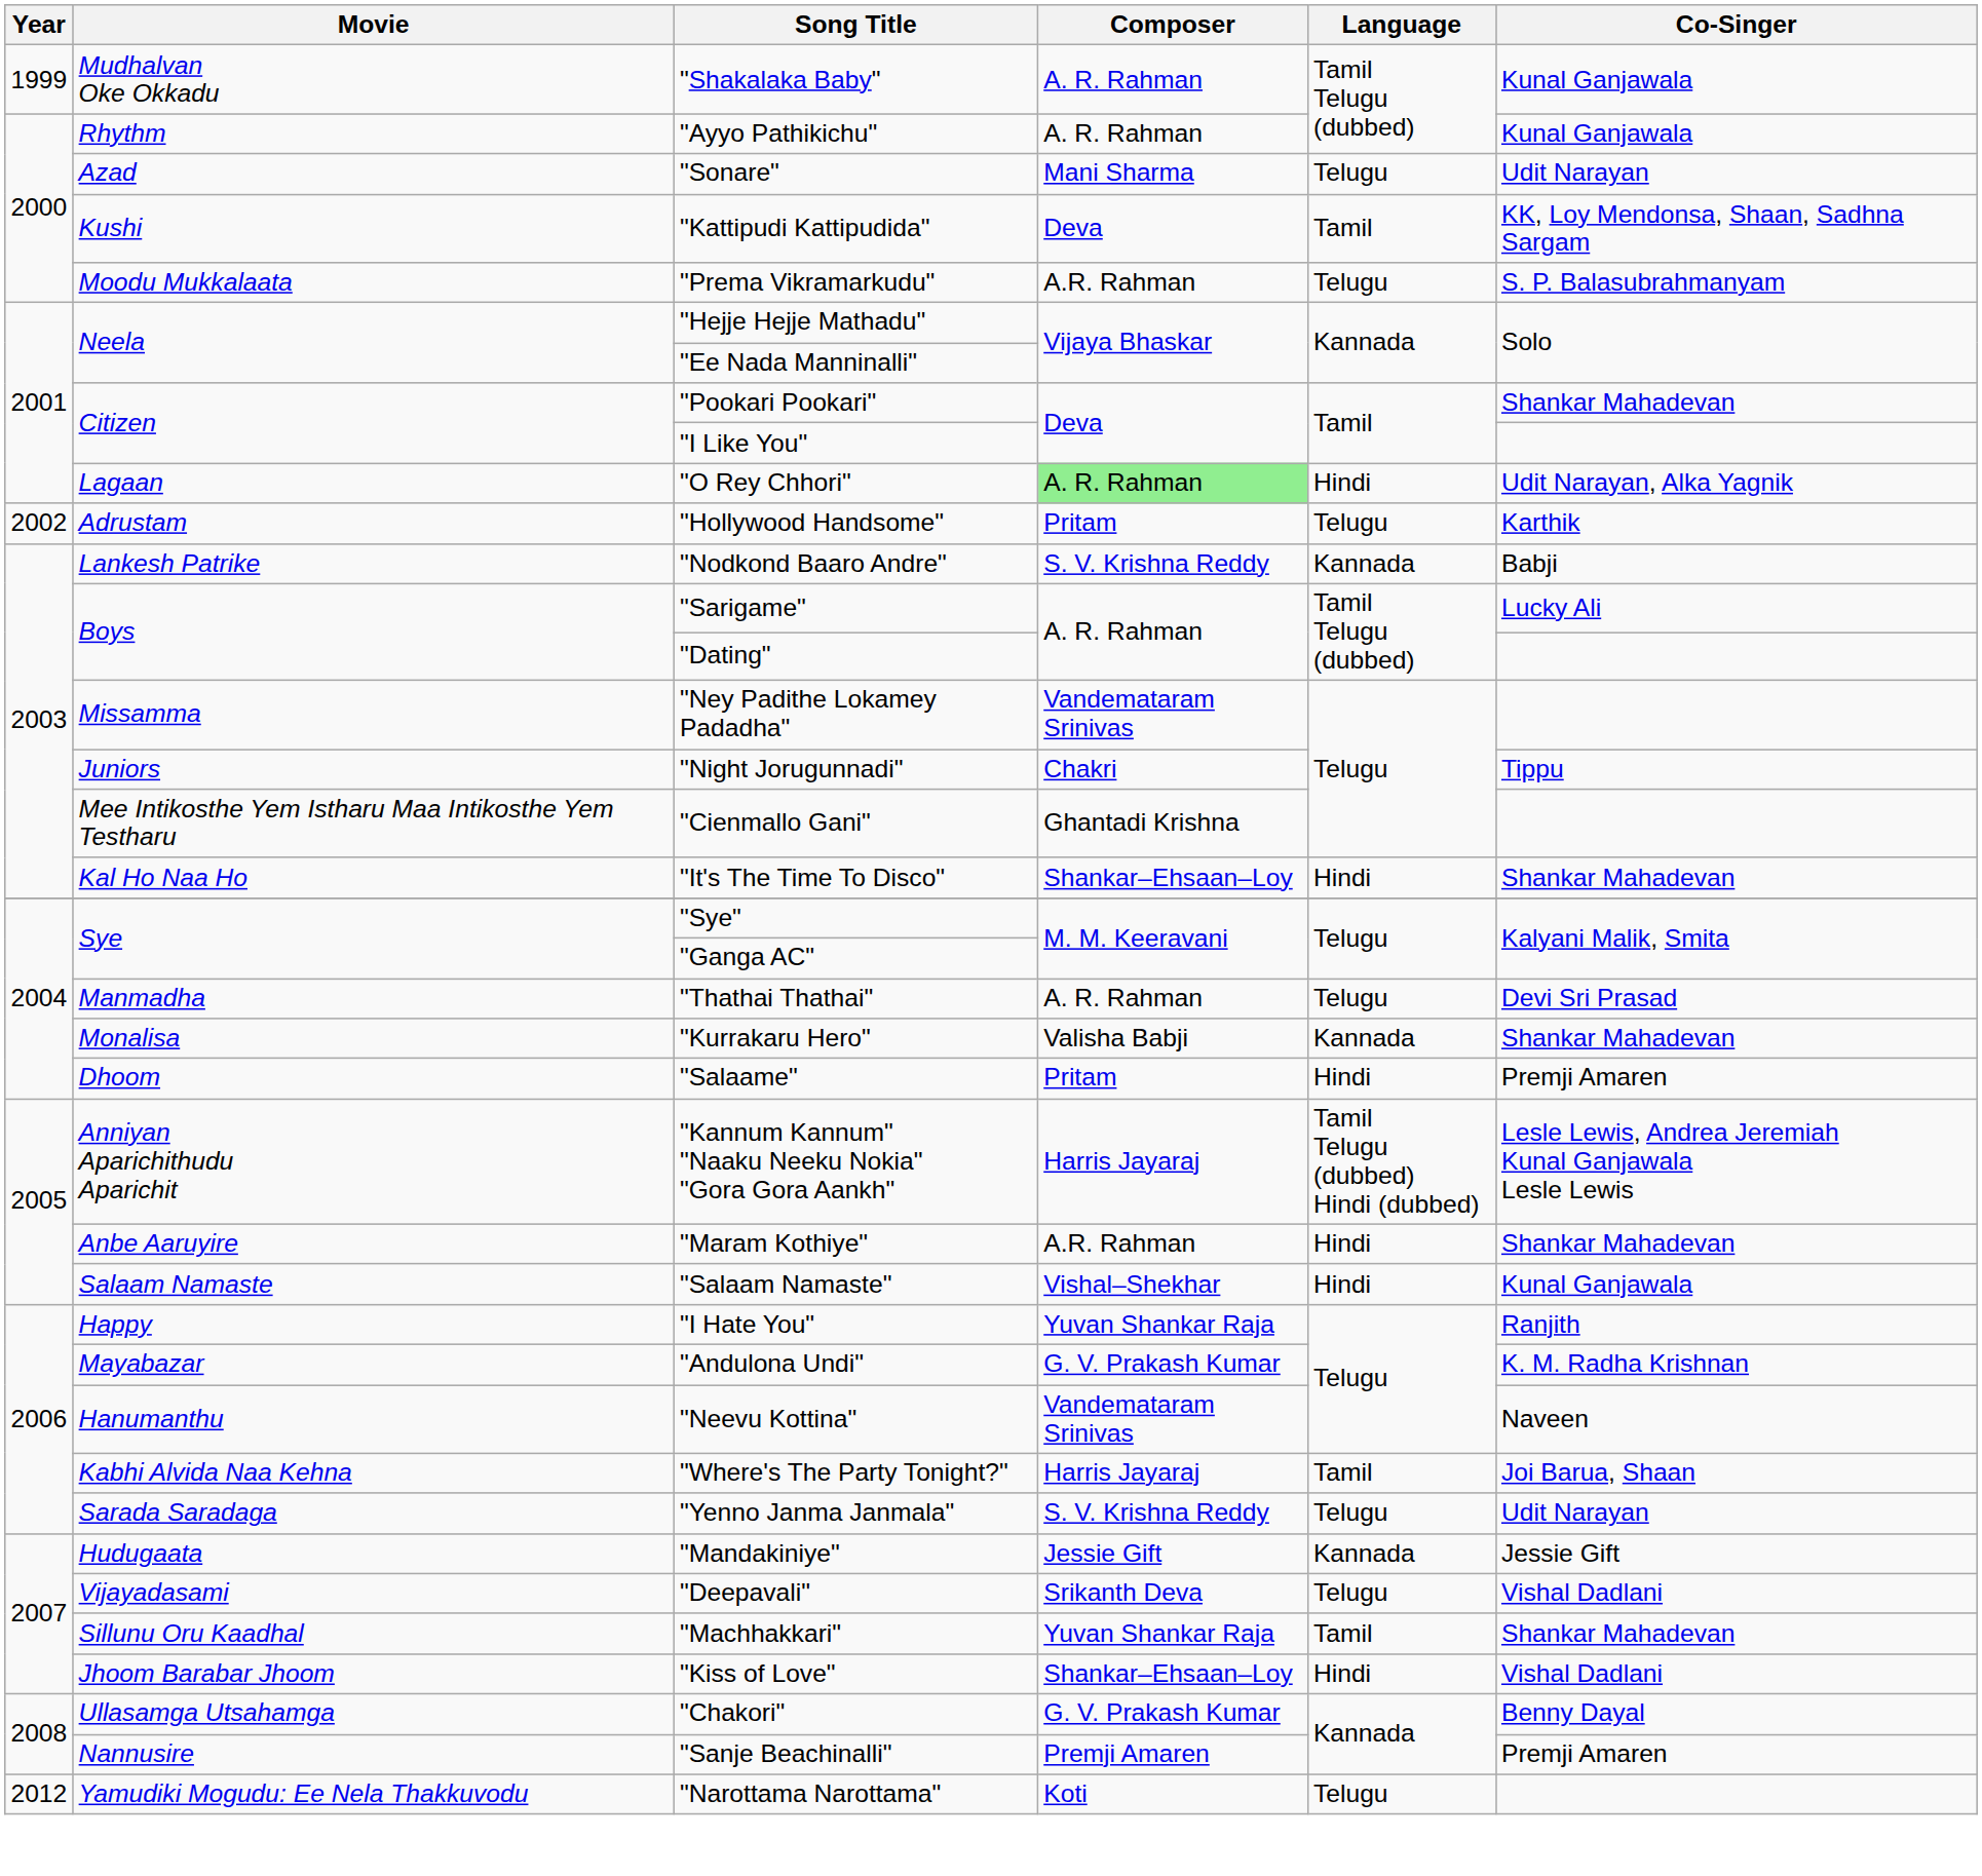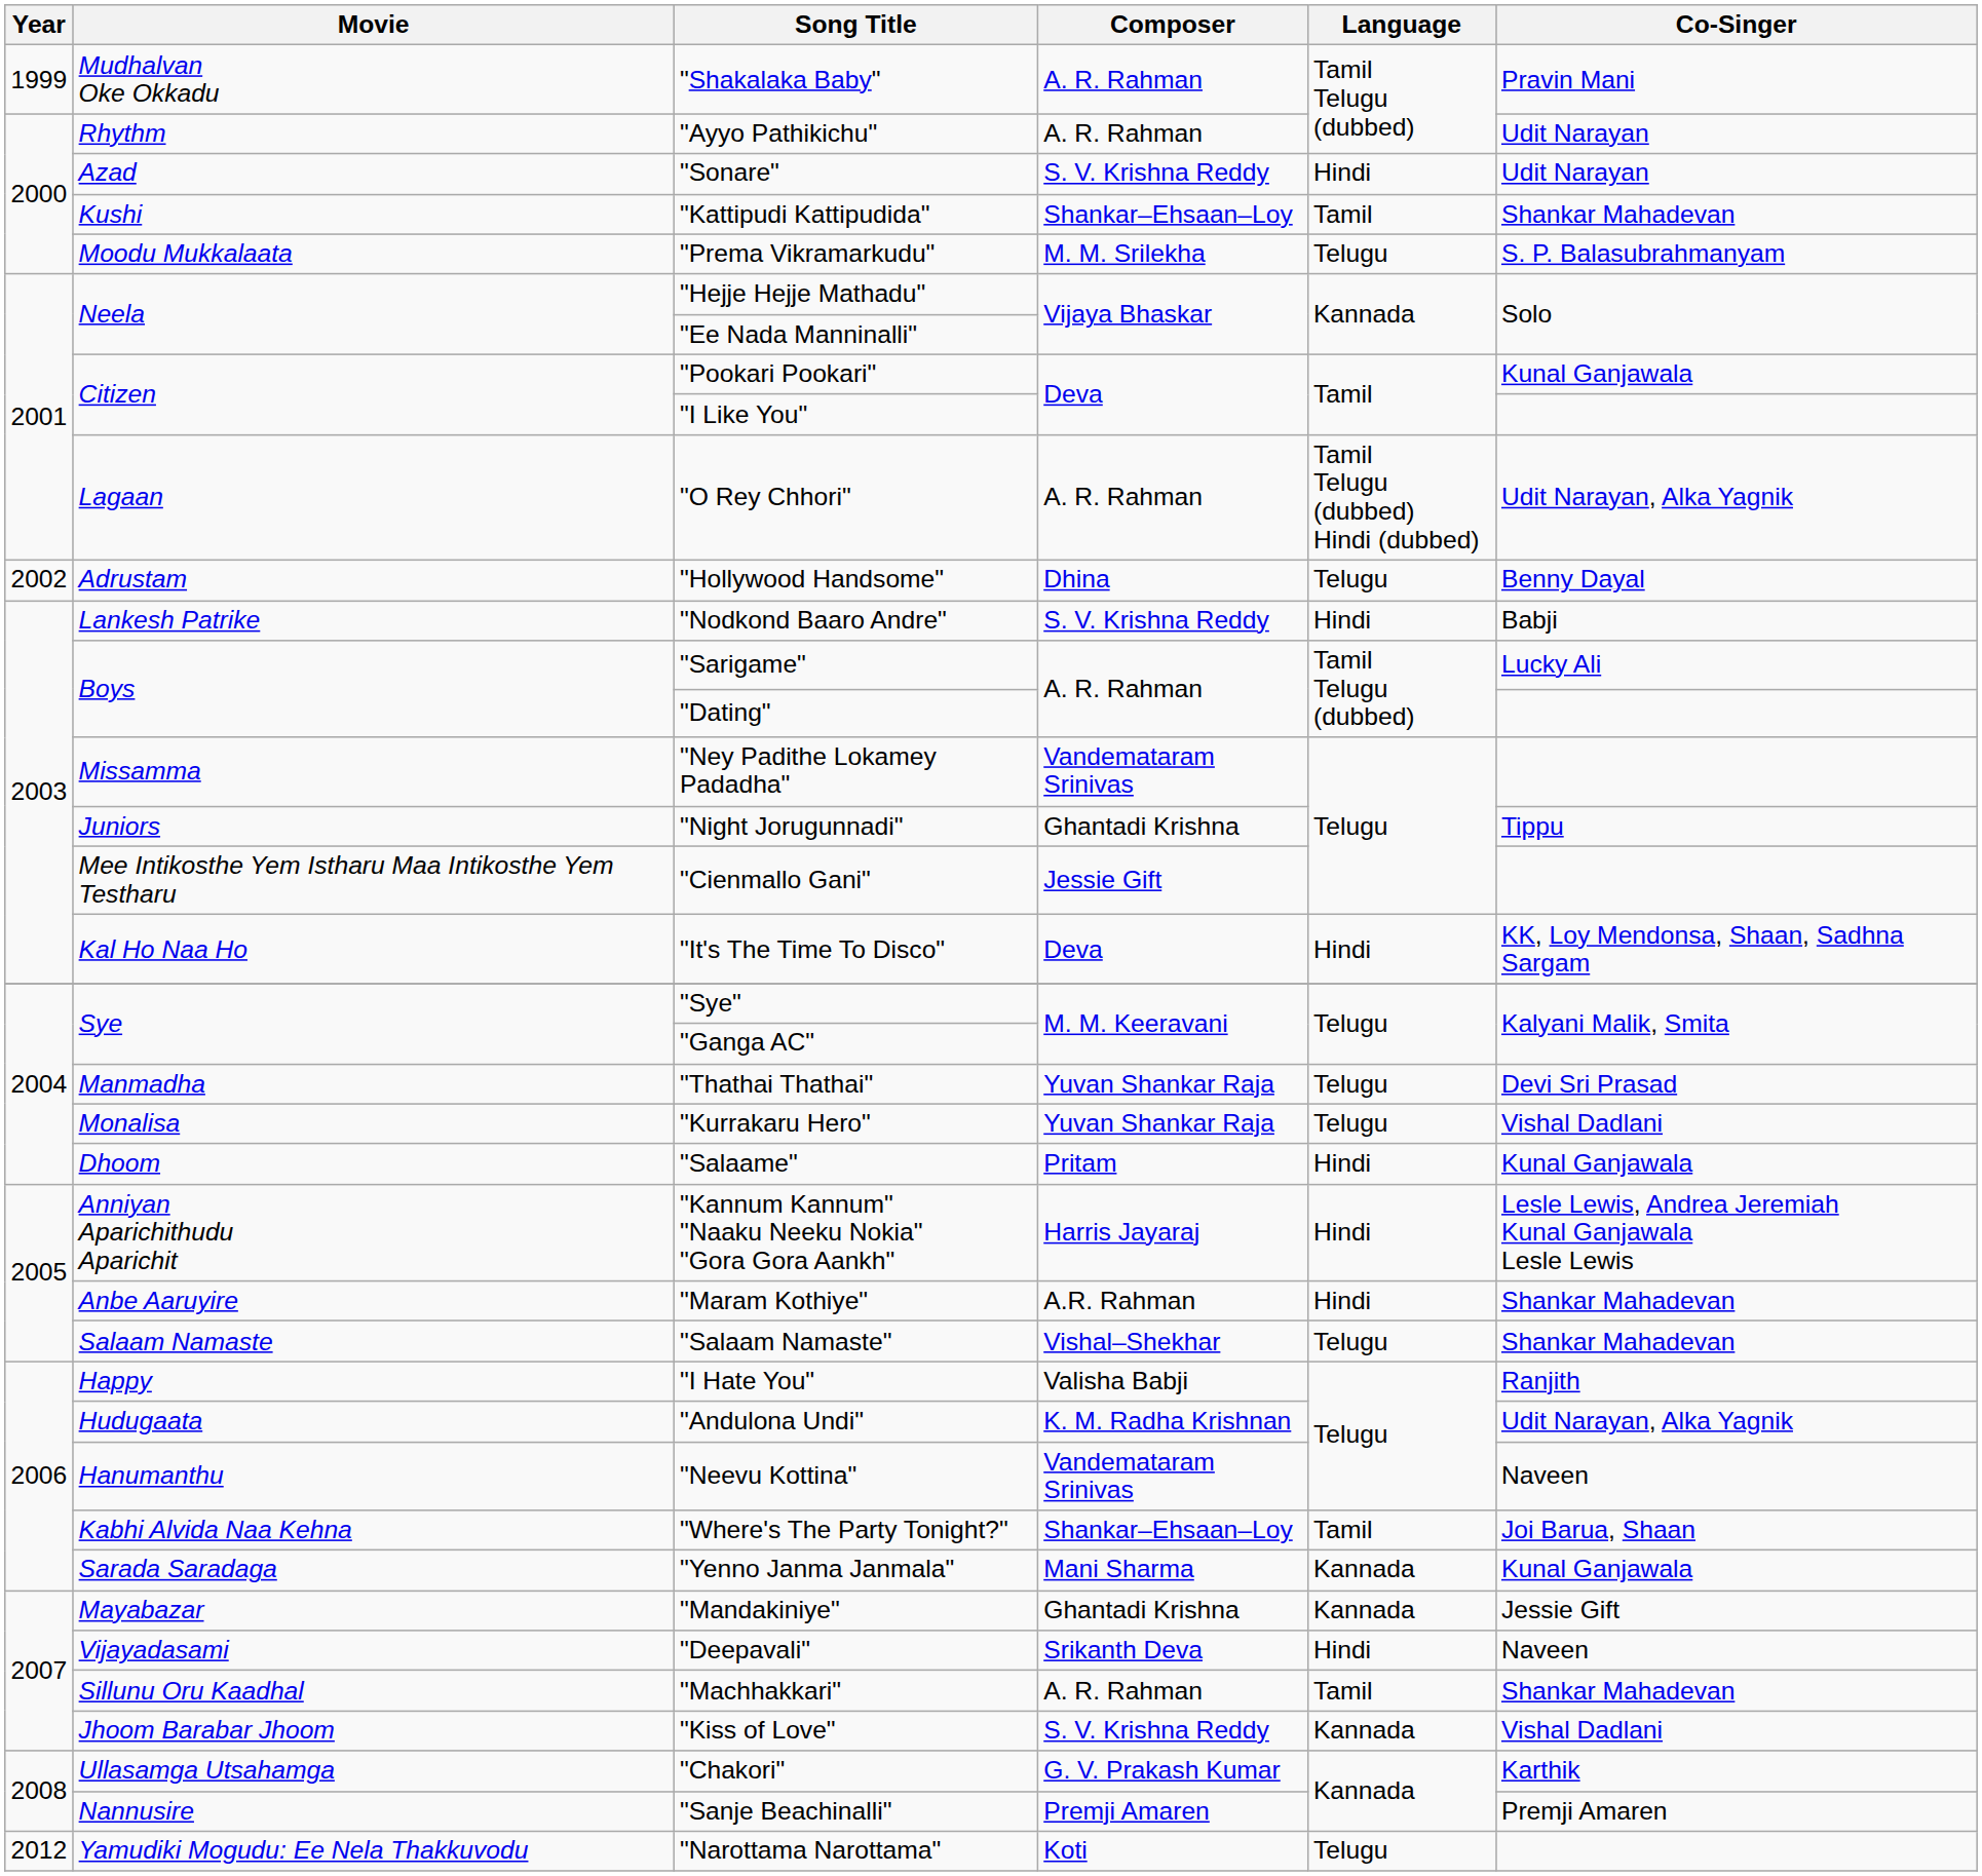"Shakalaka Baby" | Co-Singer: Kunal Ganjawala -> Pravin Mani
"Ayyo Pathikichu" | Co-Singer: Kunal Ganjawala -> Udit Narayan
"Sonare" | Composer: Mani Sharma -> S. V. Krishna Reddy
"Sonare" | Language: Telugu -> Hindi
"Kattipudi Kattipudida" | Composer: Deva -> Shankar–Ehsaan–Loy
"Kattipudi Kattipudida" | Co-Singer: KK, Loy Mendonsa, Shaan, Sadhna Sargam -> Shankar Mahadevan
"Prema Vikramarkudu" | Composer: A.R. Rahman -> M. M. Srilekha
"Pookari Pookari" | Co-Singer: Shankar Mahadevan -> Kunal Ganjawala
"O Rey Chhori" | Composer: lightgreen background -> no background
"O Rey Chhori" | Language: Hindi -> Tamil Telugu (dubbed) Hindi (dubbed)
"Hollywood Handsome" | Composer: Pritam -> Dhina
"Hollywood Handsome" | Co-Singer: Karthik -> Benny Dayal
"Nodkond Baaro Andre" | Language: Kannada -> Hindi
"Night Jorugunnadi" | Composer: Chakri -> Ghantadi Krishna
"Cienmallo Gani" | Composer: Ghantadi Krishna -> Jessie Gift
"It's The Time To Disco" | Composer: Shankar–Ehsaan–Loy -> Deva
"It's The Time To Disco" | Co-Singer: Shankar Mahadevan -> KK, Loy Mendonsa, Shaan, Sadhna Sargam
"Thathai Thathai" | Composer: A. R. Rahman -> Yuvan Shankar Raja
"Kurrakaru Hero" | Composer: Valisha Babji -> Yuvan Shankar Raja
"Kurrakaru Hero" | Language: Kannada -> Telugu
"Kurrakaru Hero" | Co-Singer: Shankar Mahadevan -> Vishal Dadlani
"Salaame" | Co-Singer: Premji Amaren -> Kunal Ganjawala
"Kannum Kannum" "Naaku Neeku Nokia" "Gora Gora Aankh" | Language: Tamil Telugu (dubbed) Hindi (dubbed) -> Hindi
"Salaam Namaste" | Language: Hindi -> Telugu
"Salaam Namaste" | Co-Singer: Kunal Ganjawala -> Shankar Mahadevan
"I Hate You" | Composer: Yuvan Shankar Raja -> Valisha Babji
"Andulona Undi" | Movie: Mayabazar -> Hudugaata
"Andulona Undi" | Composer: G. V. Prakash Kumar -> K. M. Radha Krishnan
"Andulona Undi" | Co-Singer: K. M. Radha Krishnan -> Udit Narayan, Alka Yagnik
"Where's The Party Tonight?" | Composer: Harris Jayaraj -> Shankar–Ehsaan–Loy
"Yenno Janma Janmala" | Composer: S. V. Krishna Reddy -> Mani Sharma
"Yenno Janma Janmala" | Language: Telugu -> Kannada
"Yenno Janma Janmala" | Co-Singer: Udit Narayan -> Kunal Ganjawala
"Mandakiniye" | Movie: Hudugaata -> Mayabazar
"Mandakiniye" | Composer: Jessie Gift -> Ghantadi Krishna
"Deepavali" | Language: Telugu -> Hindi
"Deepavali" | Co-Singer: Vishal Dadlani -> Naveen
"Machhakkari" | Composer: Yuvan Shankar Raja -> A. R. Rahman
"Kiss of Love" | Composer: Shankar–Ehsaan–Loy -> S. V. Krishna Reddy
"Kiss of Love" | Language: Hindi -> Kannada
"Chakori" | Co-Singer: Benny Dayal -> Karthik
